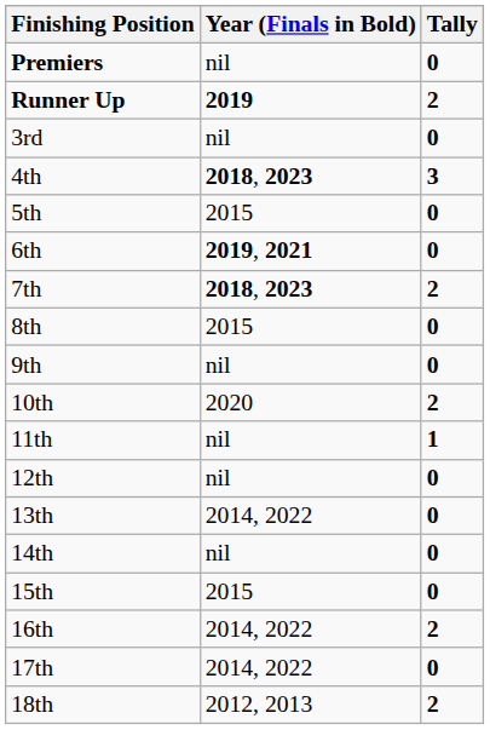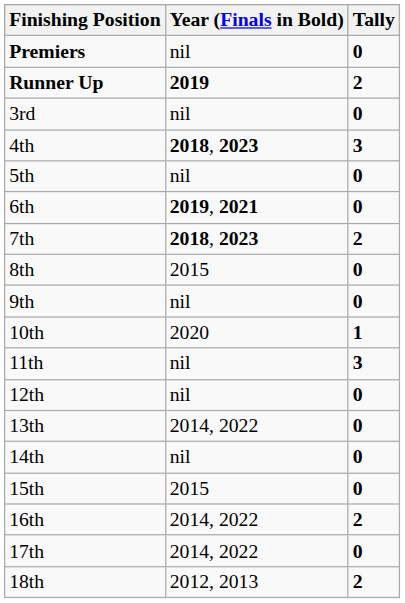5th | Year (Finals in Bold): 2015 -> nil
10th | Tally: 2 -> 1
11th | Tally: 1 -> 3
